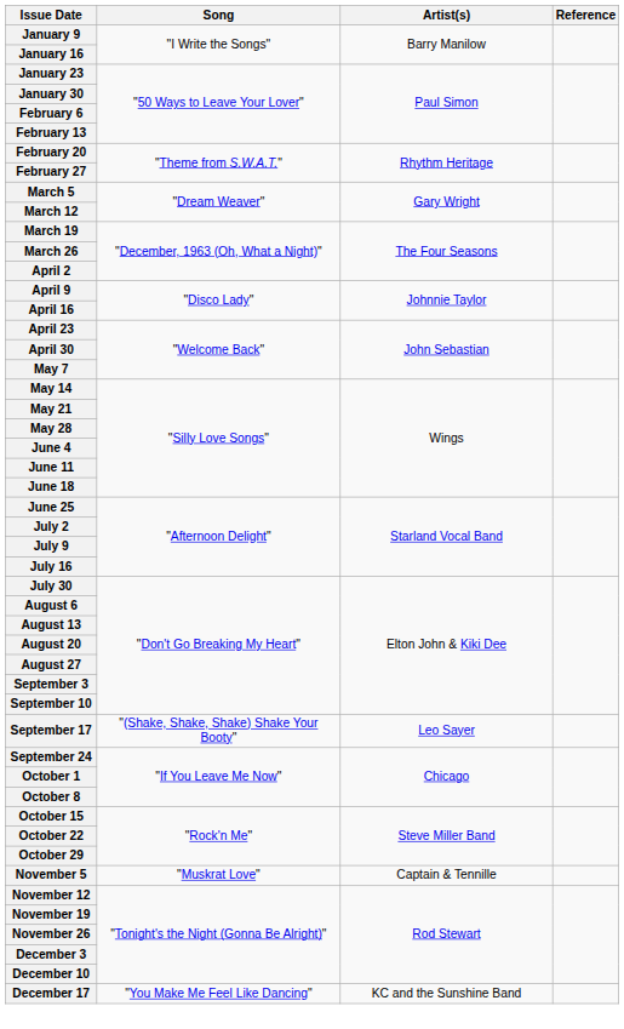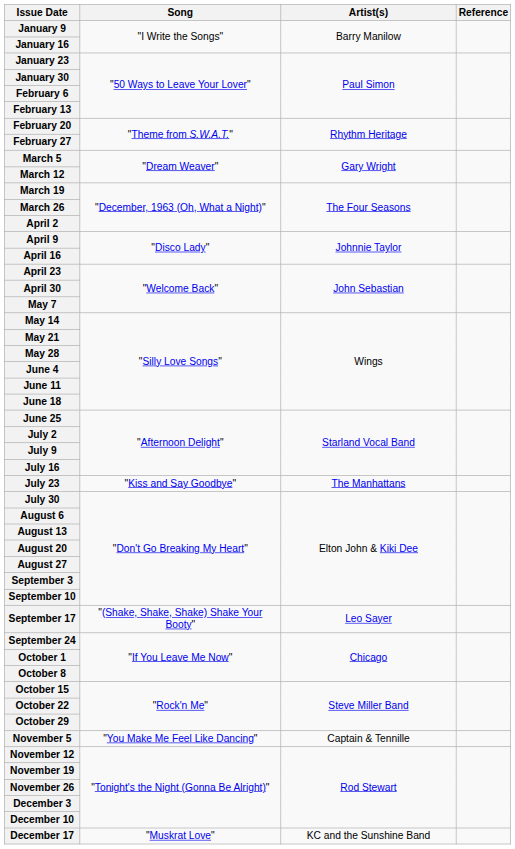+ row: July 23 | "Kiss and Say Goodbye" | The Manhattans
November 5 | Song: "Muskrat Love" -> "You Make Me Feel Like Dancing"
December 17 | Song: "You Make Me Feel Like Dancing" -> "Muskrat Love"
